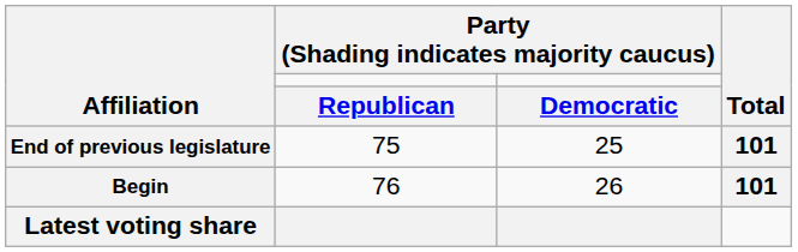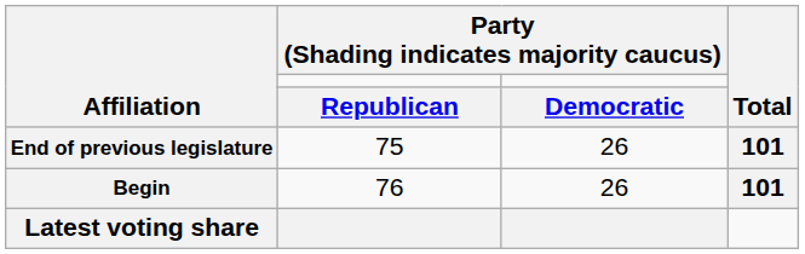End of previous legislature | column 3: 25 -> 26
